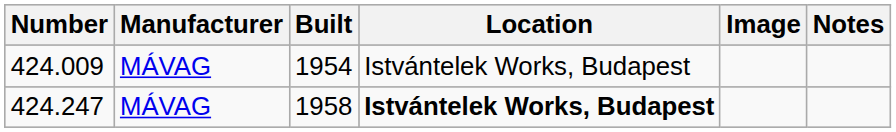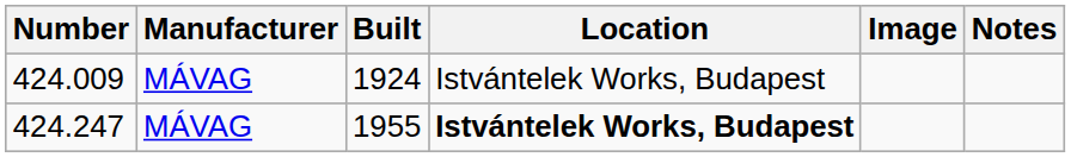424.009 | Built: 1954 -> 1924
424.247 | Built: 1958 -> 1955
